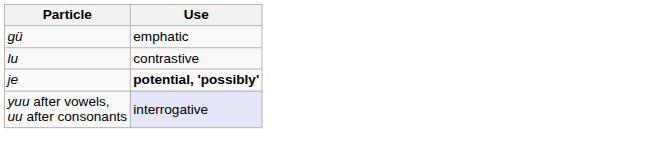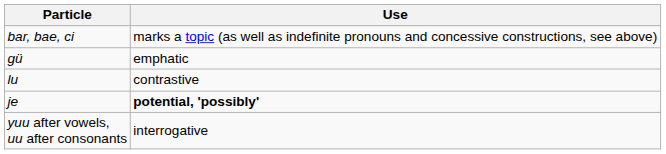+ row: bar, bae, ci | marks a topic (as well as indefinite pronouns and concessive constructions, see above)
yuu after vowels, uu after consonants | Use: lavender background -> no background
